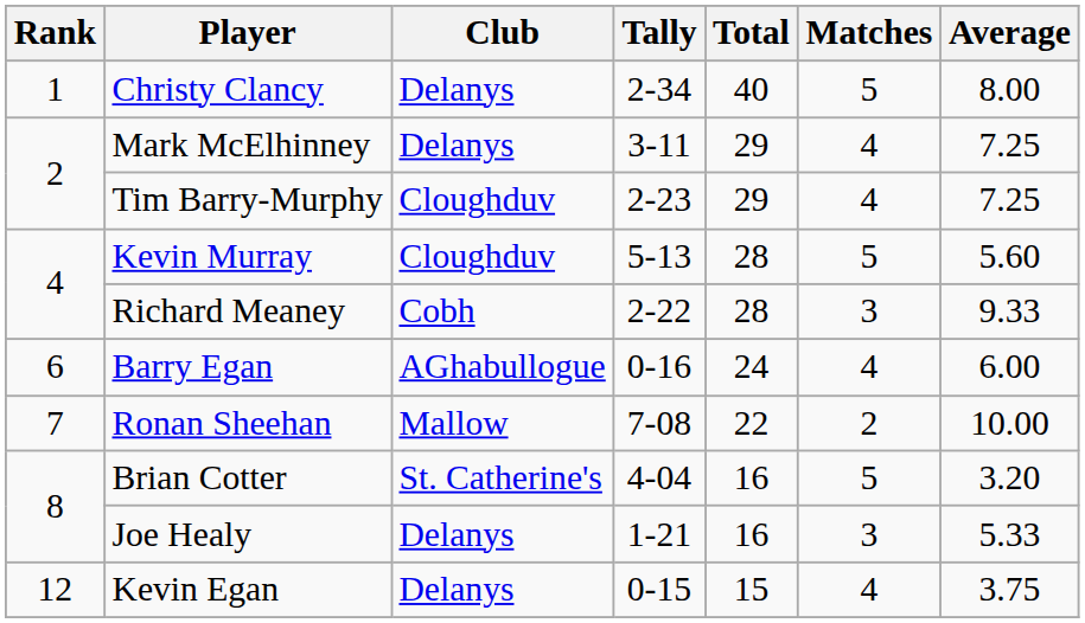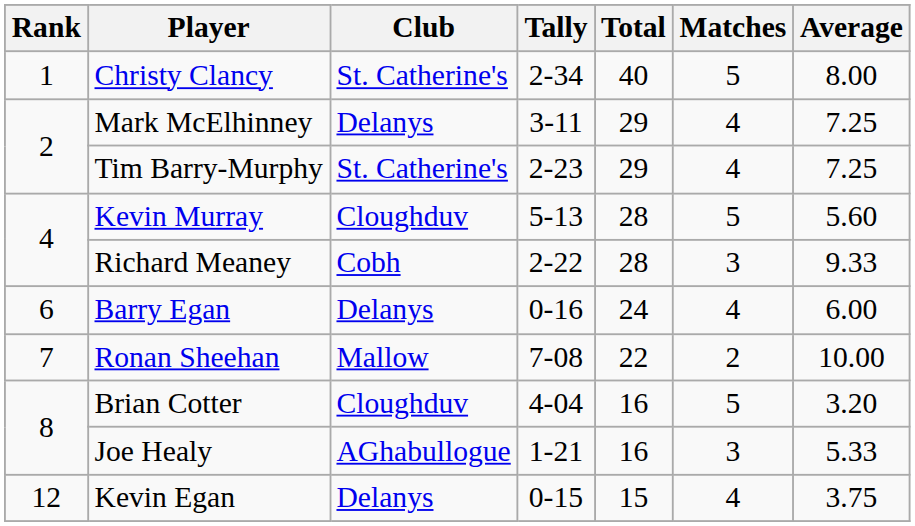Christy Clancy | Club: Delanys -> St. Catherine's
Tim Barry-Murphy | Club: Cloughduv -> St. Catherine's
Barry Egan | Club: AGhabullogue -> Delanys
Brian Cotter | Club: St. Catherine's -> Cloughduv
Joe Healy | Club: Delanys -> AGhabullogue
